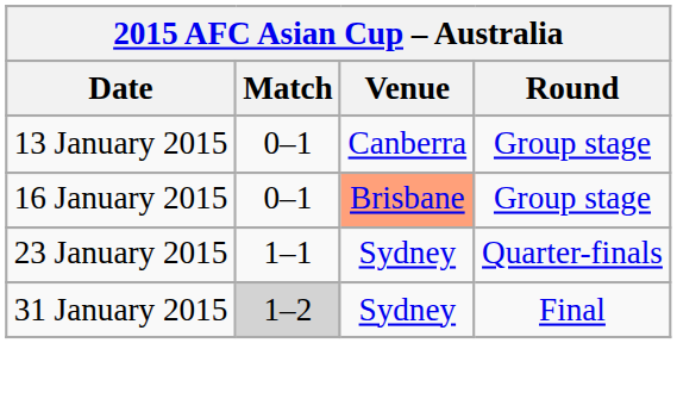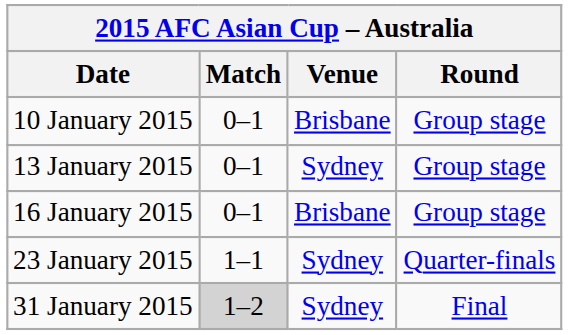+ row: 10 January 2015 | 0–1 | Brisbane | Group stage
13 January 2015 | Venue: Canberra -> Sydney
16 January 2015 | Venue: lightsalmon background -> no background
